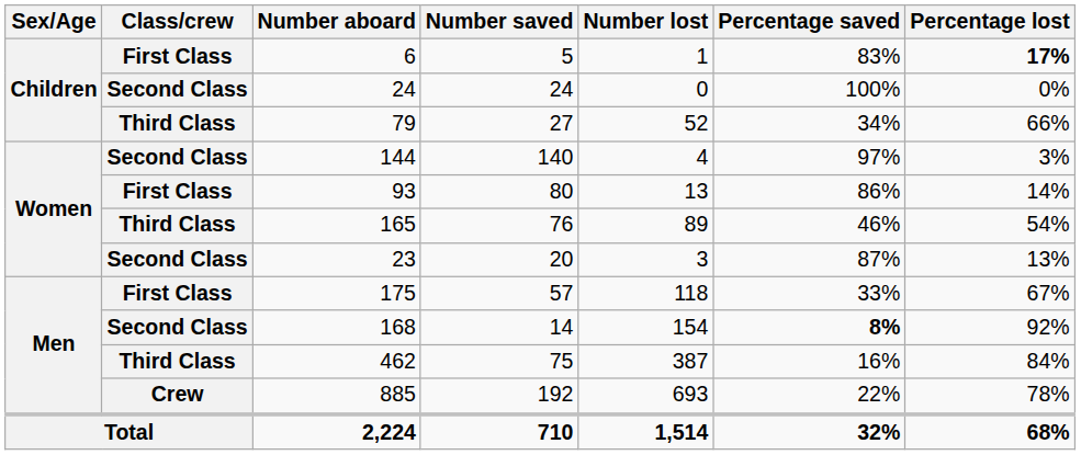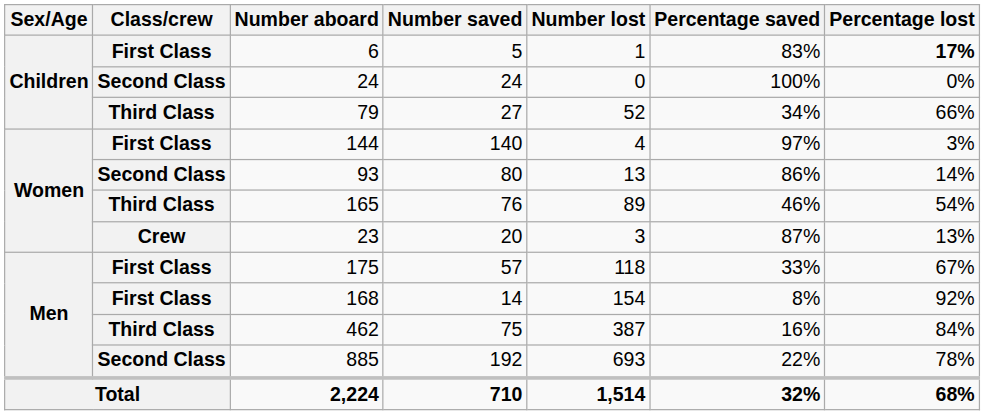144 | Class/crew: Second Class -> First Class
93 | Class/crew: First Class -> Second Class
23 | Class/crew: Second Class -> Crew
168 | Class/crew: Second Class -> First Class
168 | Percentage saved: bold -> normal
885 | Class/crew: Crew -> Second Class
